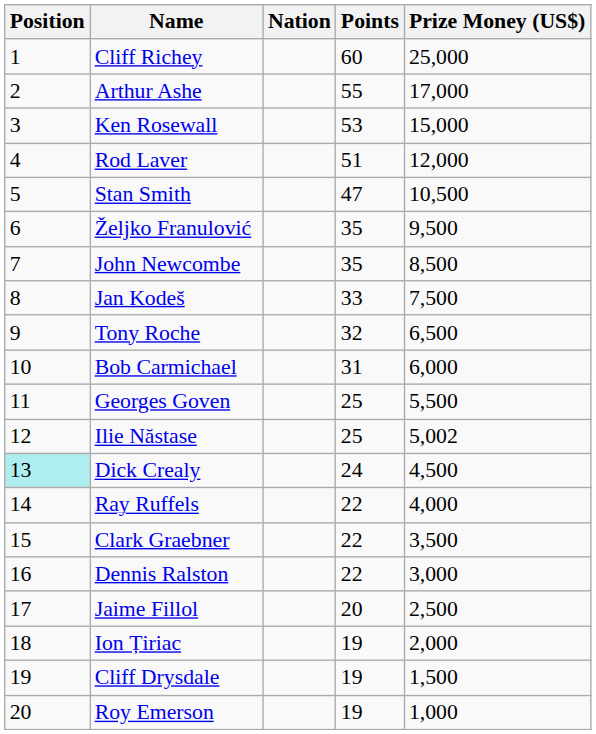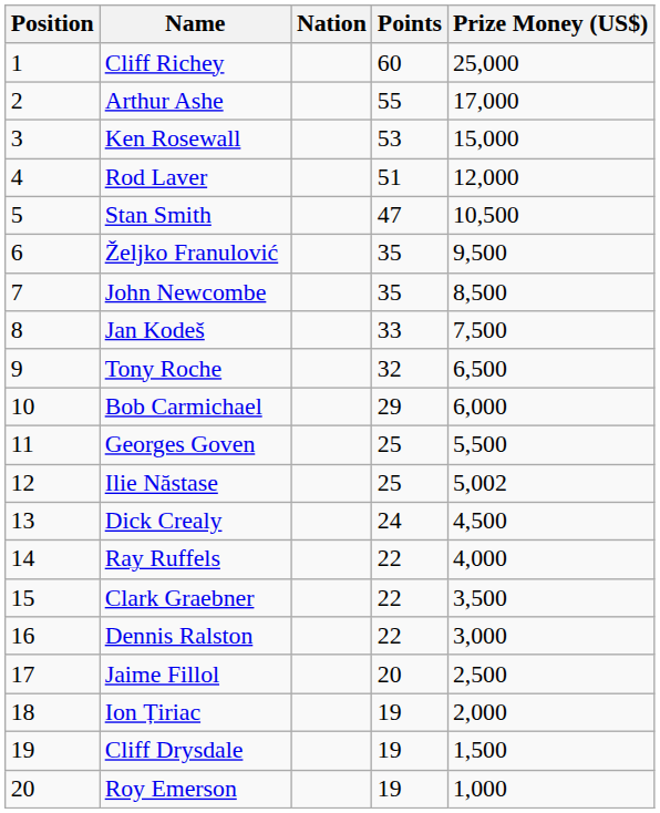Bob Carmichael | Points: 31 -> 29
Dick Crealy | Position: paleturquoise background -> no background
